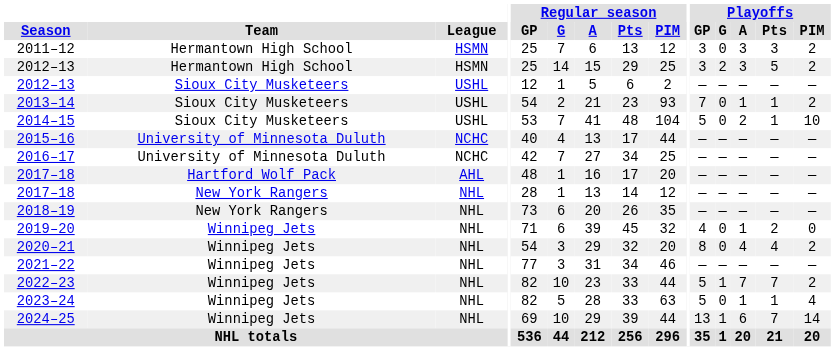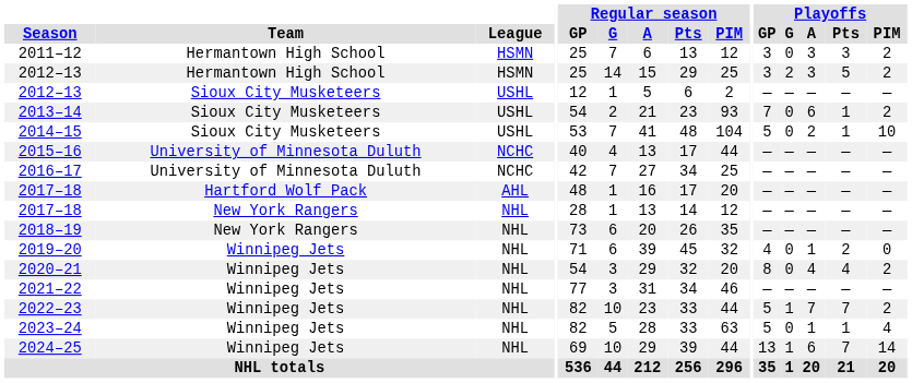2013–14 | Playoffs / A: 1 -> 6
